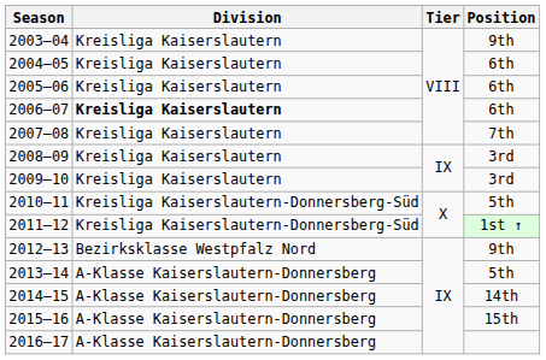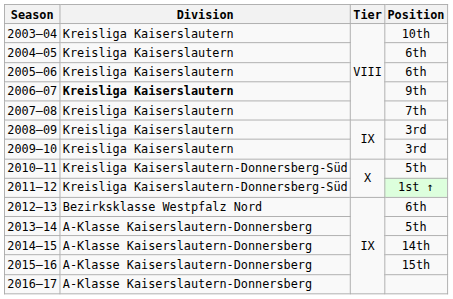2003–04 | Position: 9th -> 10th
2006–07 | Position: 6th -> 9th
2012–13 | Position: 9th -> 6th
